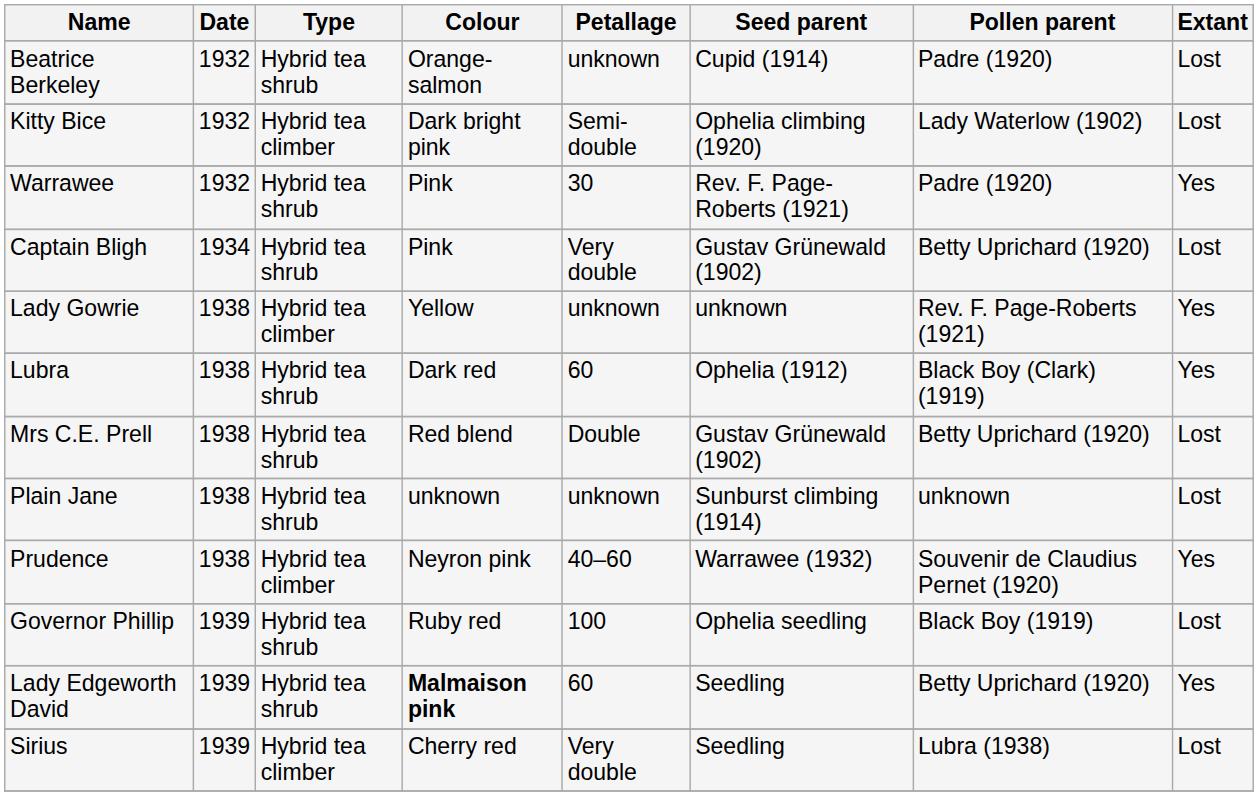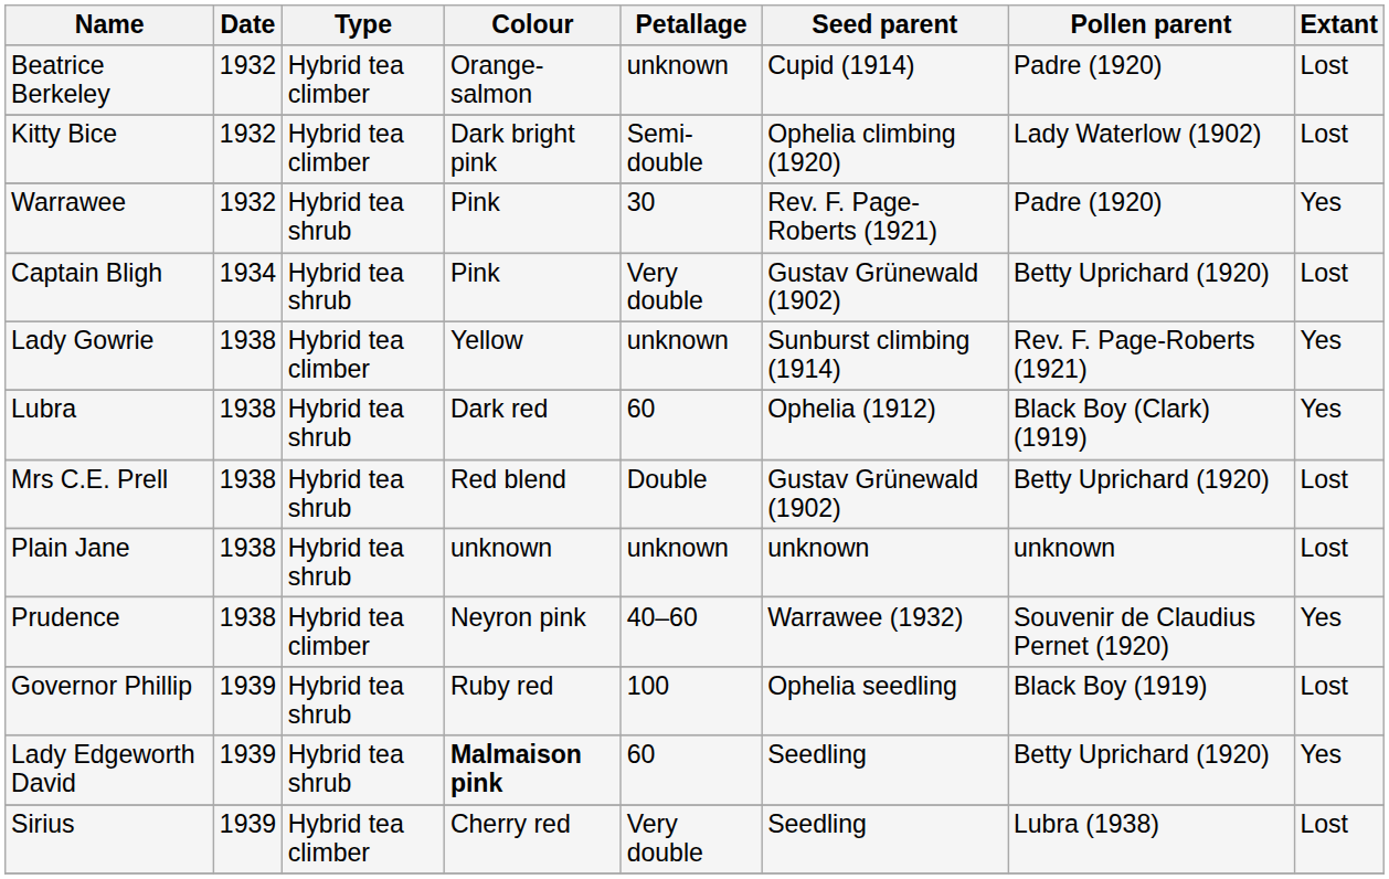Beatrice Berkeley | Type: Hybrid tea shrub -> Hybrid tea climber
Lady Gowrie | Seed parent: unknown -> Sunburst climbing (1914)
Plain Jane | Seed parent: Sunburst climbing (1914) -> unknown
